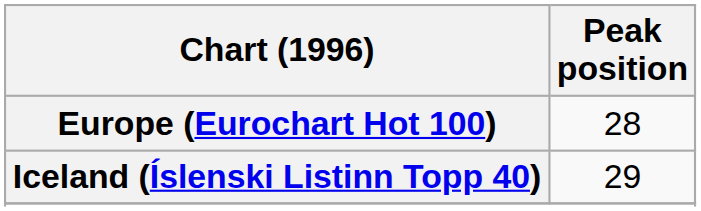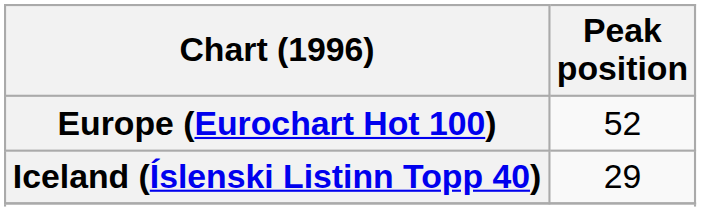Europe (Eurochart Hot 100) | Peak position: 28 -> 52
